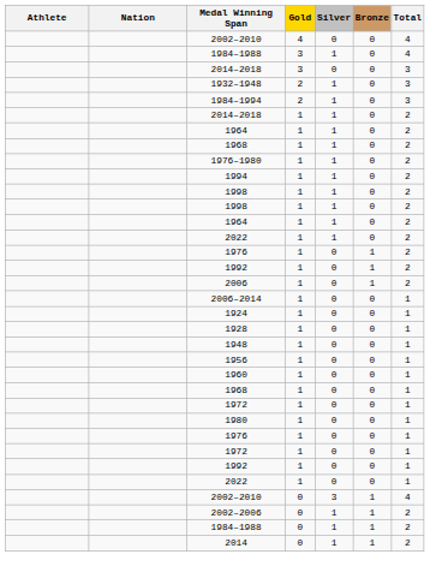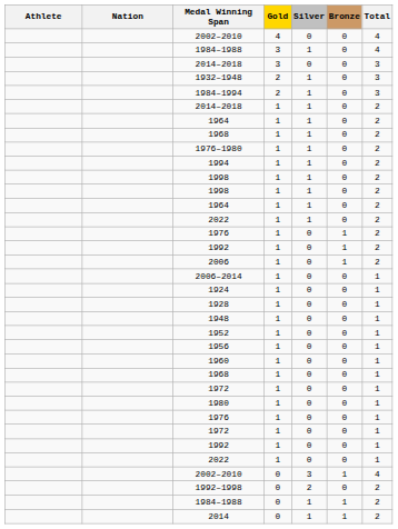+ row: 1952 | 1 | 0 | 0 | 1
+ row: 1992–1998 | 0 | 2 | 0 | 2
- row: 2002–2006 | 0 | 1 | 1 | 2
